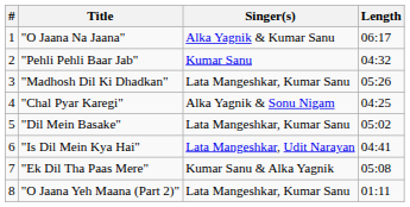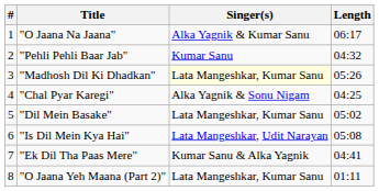"Madhosh Dil Ki Dhadkan" | Singer(s): no background -> lightyellow background
"Is Dil Mein Kya Hai" | Length: 04:41 -> 05:08
"Ek Dil Tha Paas Mere" | Length: 05:08 -> 04:41
